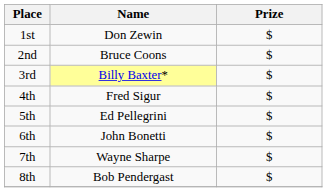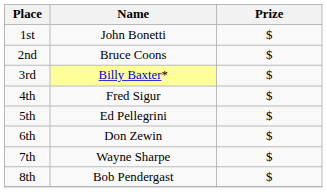1st | Name: Don Zewin -> John Bonetti
6th | Name: John Bonetti -> Don Zewin
